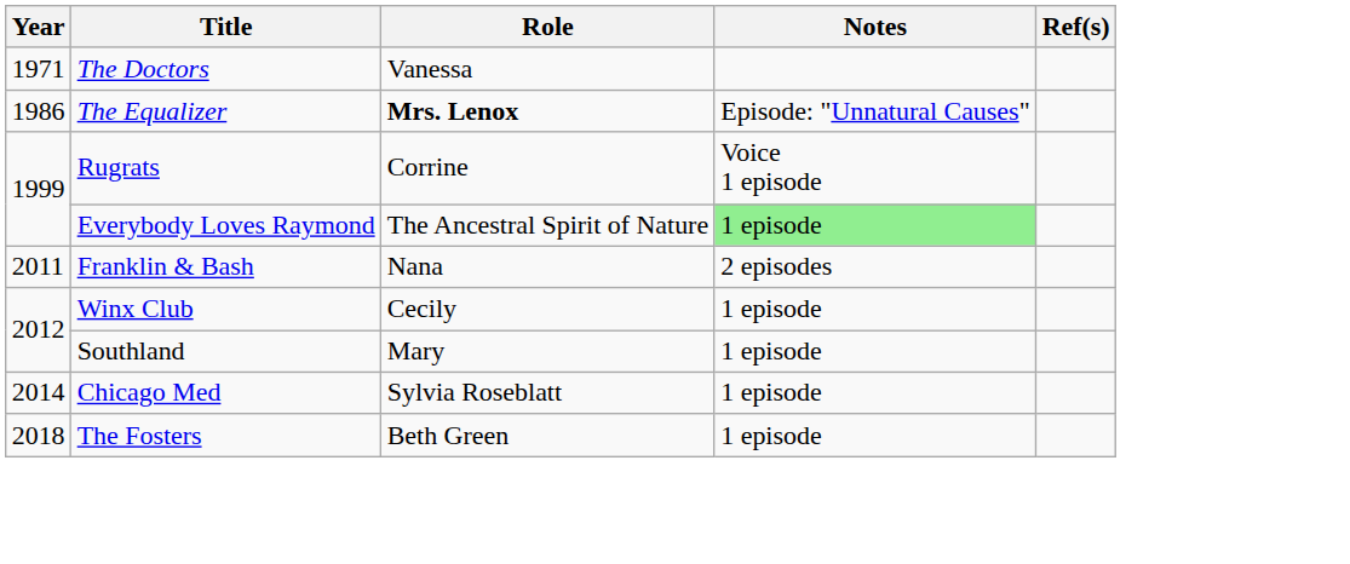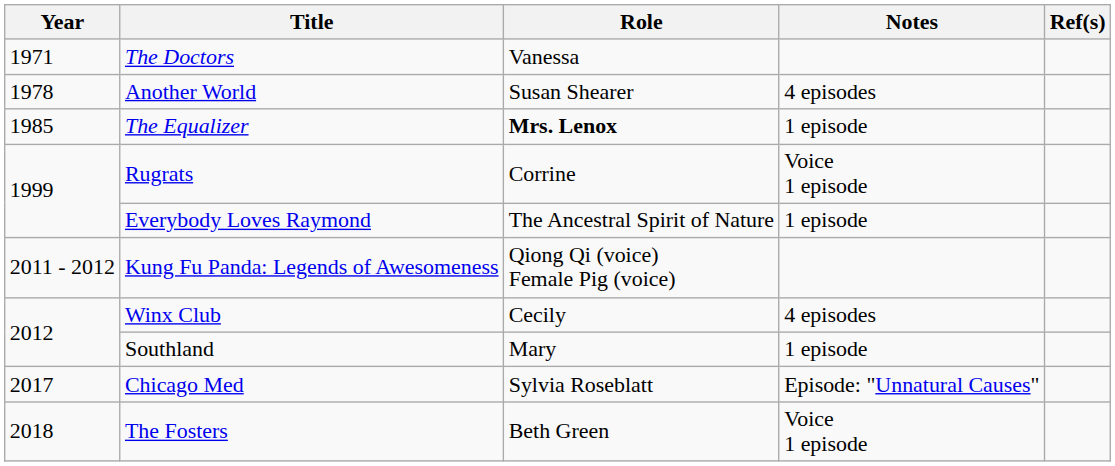+ row: 1978 | Another World | Susan Shearer | 4 episodes
The Equalizer | Year: 1986 -> 1985
The Equalizer | Notes: Episode: "Unnatural Causes" -> 1 episode
Everybody Loves Raymond | Notes: lightgreen background -> no background
- row: 2011 | Franklin & Bash | Nana | 2 episodes
+ row: 2011 - 2012 | Kung Fu Panda: Legends of Awesomeness | Qiong Qi (voice) Female Pig (voice)
Winx Club | Notes: 1 episode -> 4 episodes
Chicago Med | Year: 2014 -> 2017
Chicago Med | Notes: 1 episode -> Episode: "Unnatural Causes"
The Fosters | Notes: 1 episode -> Voice 1 episode
